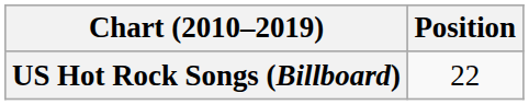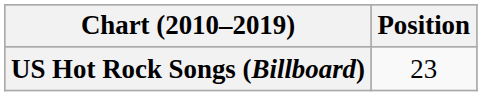US Hot Rock Songs (Billboard) | Position: 22 -> 23
